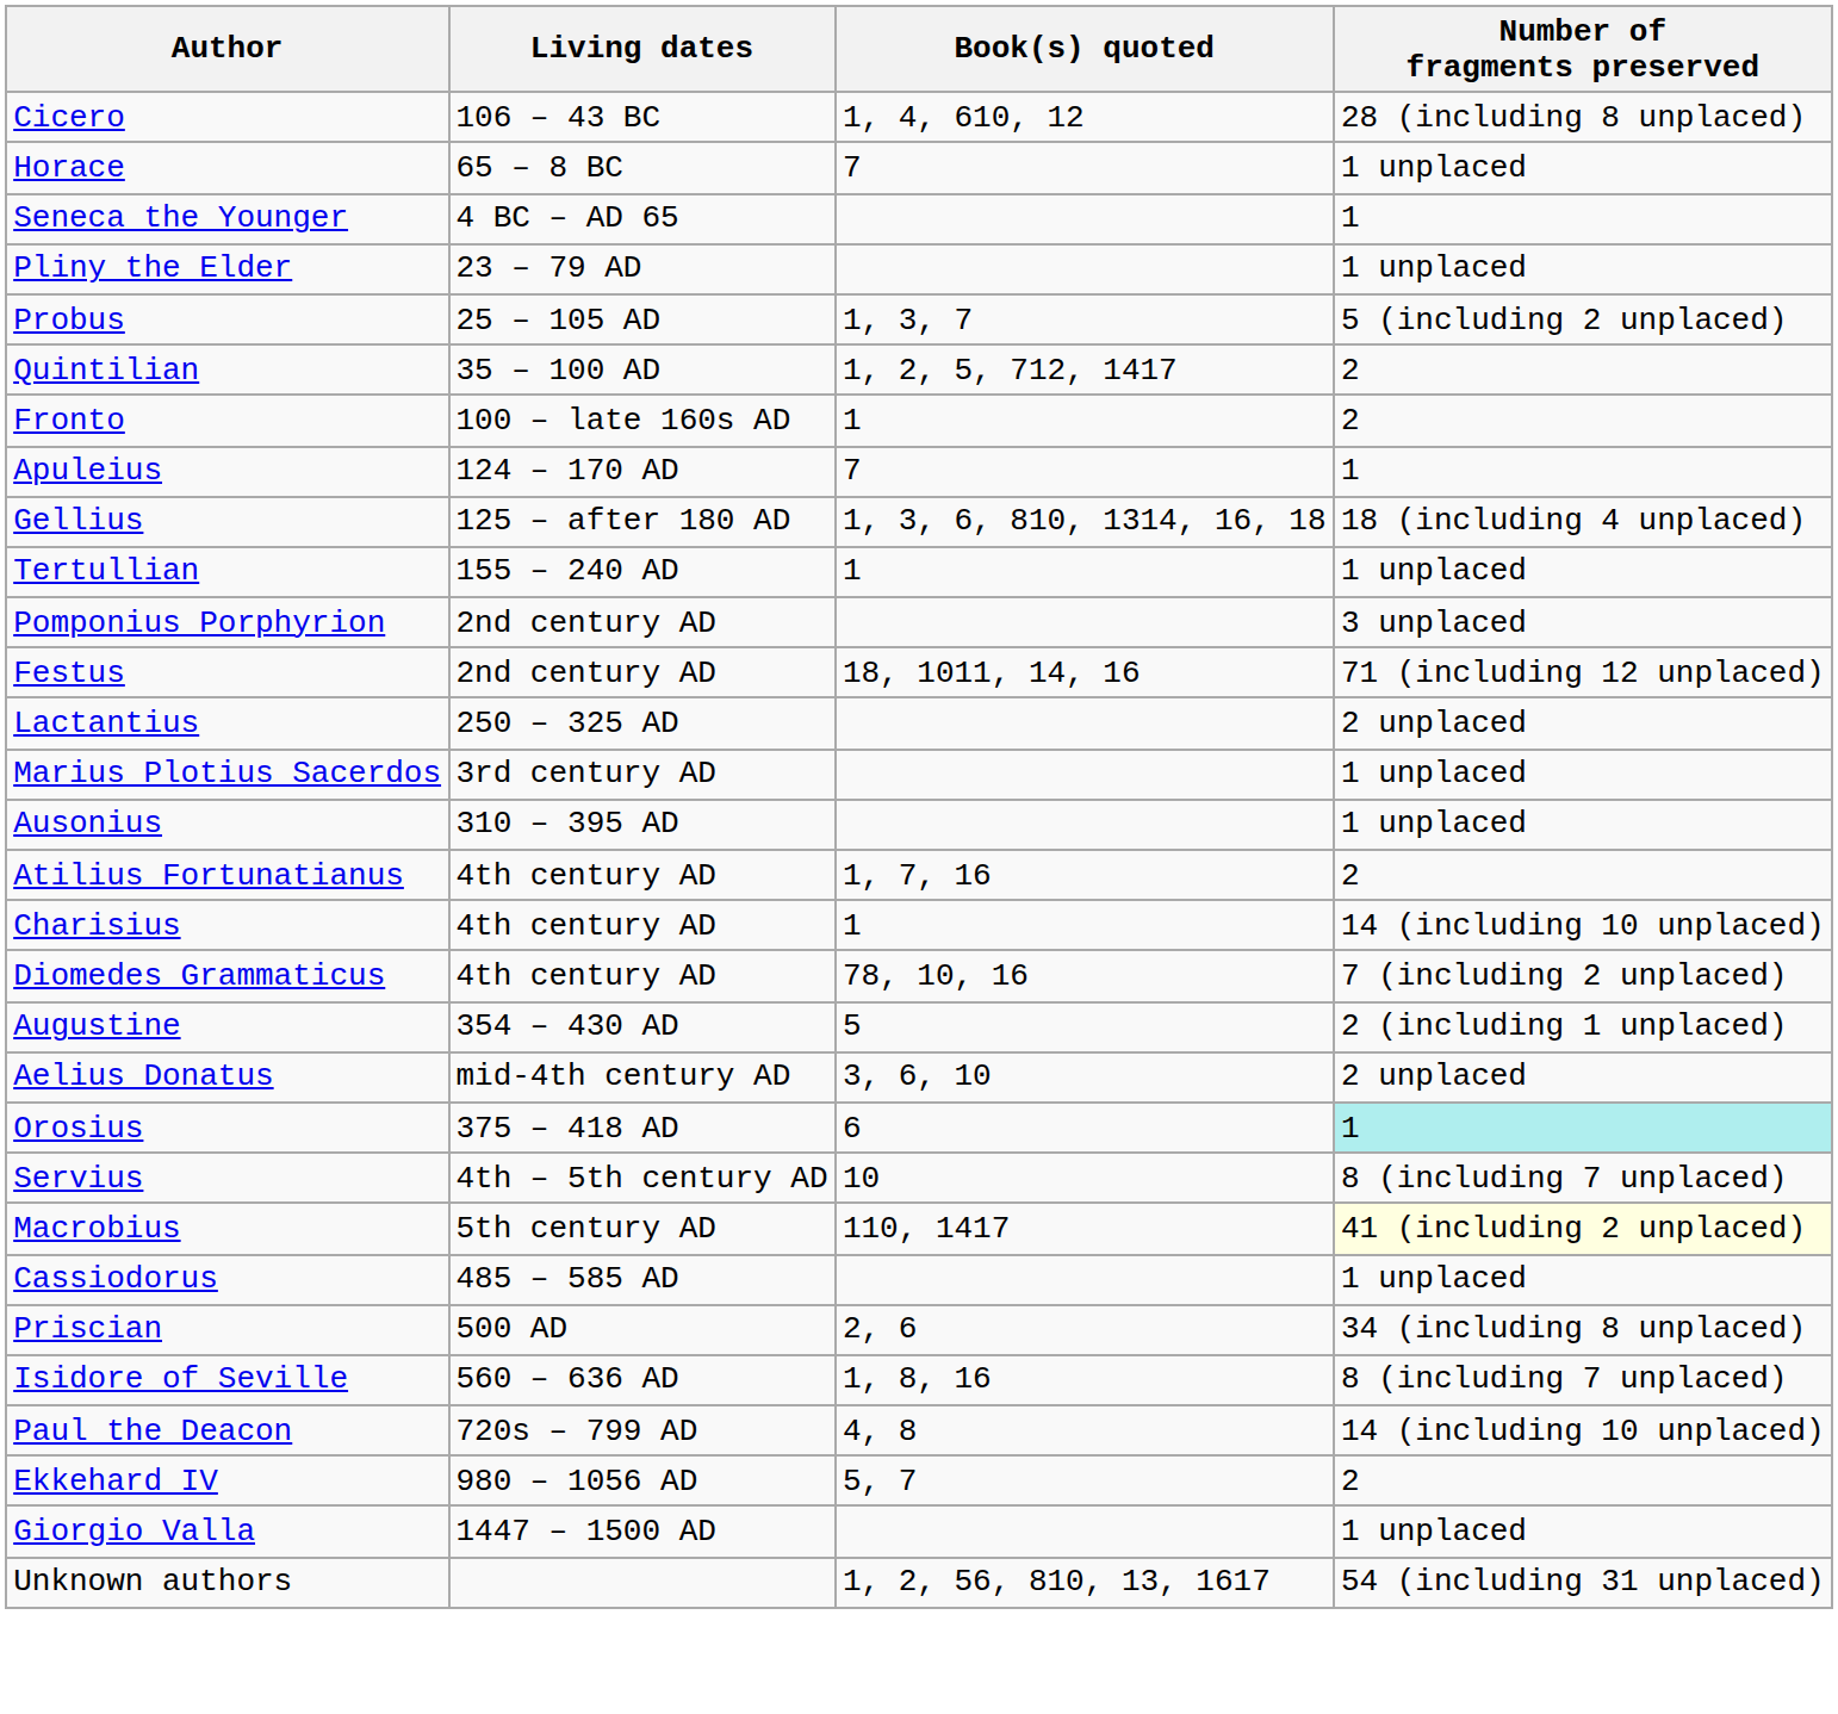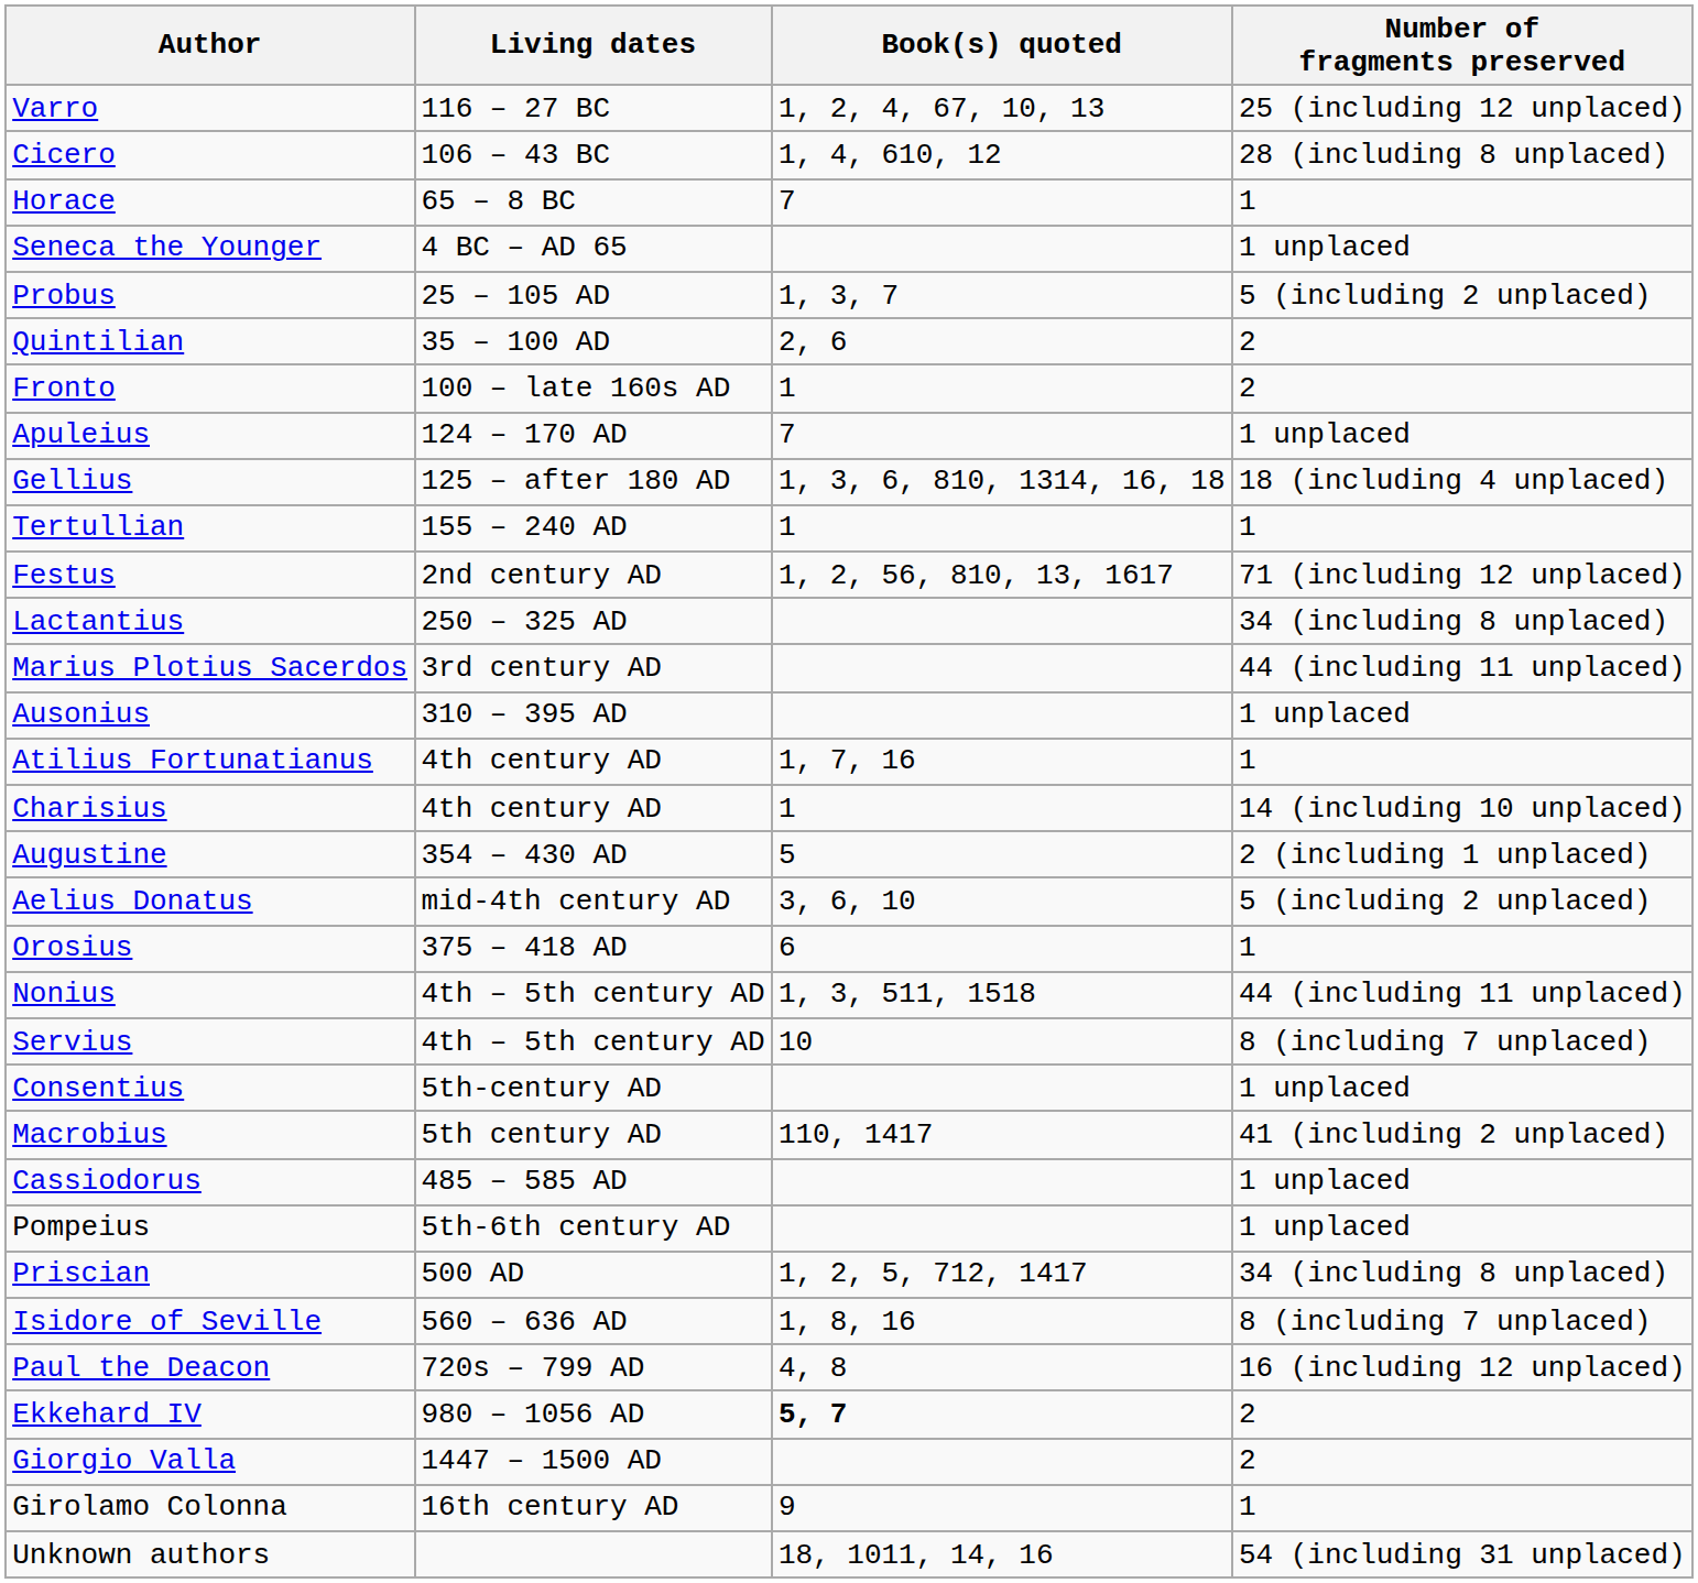+ row: Varro | 116 – 27 BC | 1, 2, 4, 67, 10, 13 | 25 (including 12 unplaced)
Horace | Number of fragments preserved: 1 unplaced -> 1
Seneca the Younger | Number of fragments preserved: 1 -> 1 unplaced
- row: Pliny the Elder | 23 – 79 AD | 1 unplaced
Quintilian | Book(s) quoted: 1, 2, 5, 712, 1417 -> 2, 6
Apuleius | Number of fragments preserved: 1 -> 1 unplaced
Tertullian | Number of fragments preserved: 1 unplaced -> 1
- row: Pomponius Porphyrion | 2nd century AD | 3 unplaced
Festus | Book(s) quoted: 18, 1011, 14, 16 -> 1, 2, 56, 810, 13, 1617
Lactantius | Number of fragments preserved: 2 unplaced -> 34 (including 8 unplaced)
Marius Plotius Sacerdos | Number of fragments preserved: 1 unplaced -> 44 (including 11 unplaced)
Atilius Fortunatianus | Number of fragments preserved: 2 -> 1
- row: Diomedes Grammaticus | 4th century AD | 78, 10, 16 | 7 (including 2 unplaced)
Aelius Donatus | Number of fragments preserved: 2 unplaced -> 5 (including 2 unplaced)
Orosius | Number of fragments preserved: paleturquoise background -> no background
+ row: Nonius | 4th – 5th century AD | 1, 3, 511, 1518 | 44 (including 11 unplaced)
+ row: Consentius | 5th-century AD | 1 unplaced
Macrobius | Number of fragments preserved: lightyellow background -> no background
+ row: Pompeius | 5th-6th century AD | 1 unplaced
Priscian | Book(s) quoted: 2, 6 -> 1, 2, 5, 712, 1417
Paul the Deacon | Number of fragments preserved: 14 (including 10 unplaced) -> 16 (including 12 unplaced)
Ekkehard IV | Book(s) quoted: normal -> bold
Giorgio Valla | Number of fragments preserved: 1 unplaced -> 2
+ row: Girolamo Colonna | 16th century AD | 9 | 1
Unknown authors | Book(s) quoted: 1, 2, 56, 810, 13, 1617 -> 18, 1011, 14, 16
